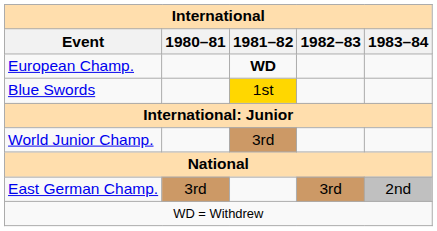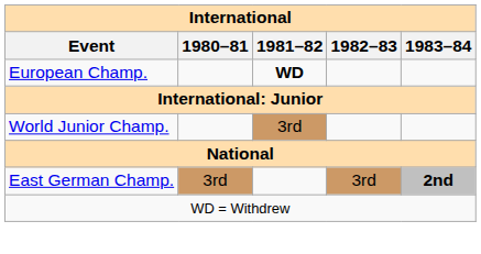- row: Blue Swords | 1st
East German Champ. | 1983–84: normal -> bold
